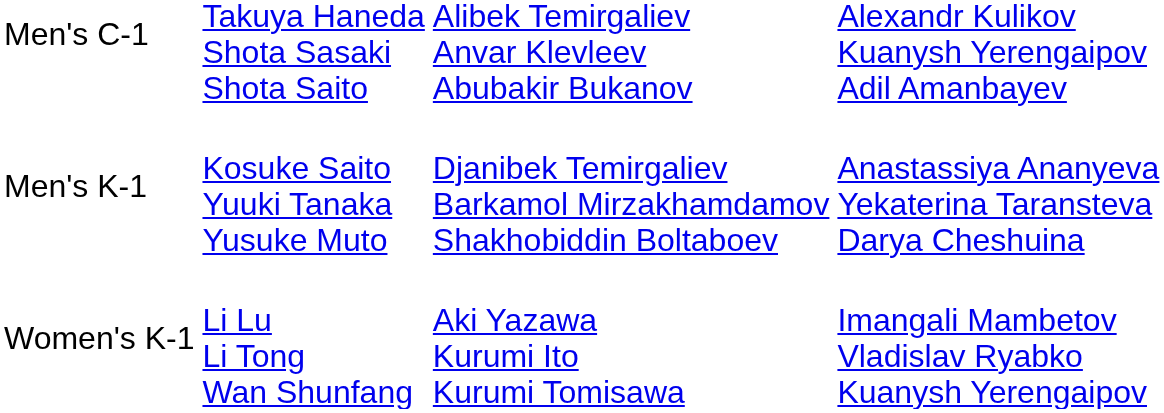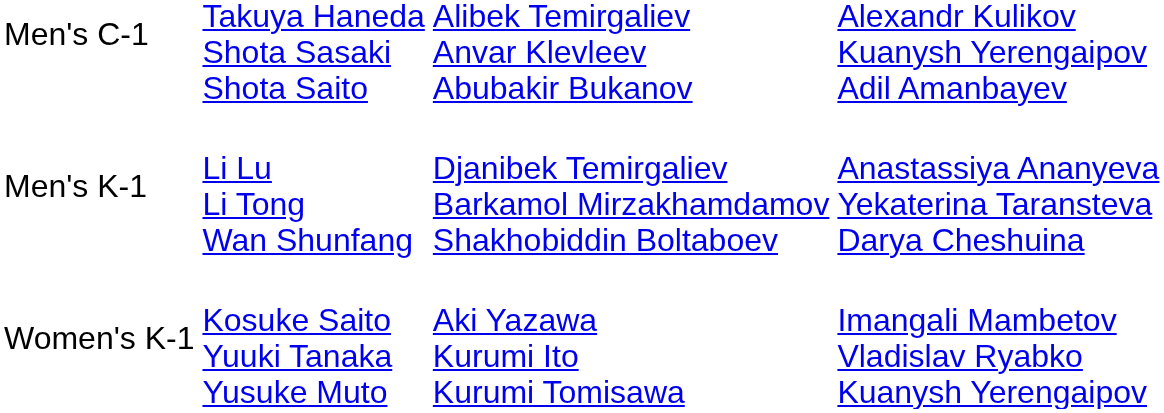Men's K-1 | column 2: Kosuke Saito Yuuki Tanaka Yusuke Muto -> Li Lu Li Tong Wan Shunfang
Women's K-1 | column 2: Li Lu Li Tong Wan Shunfang -> Kosuke Saito Yuuki Tanaka Yusuke Muto
